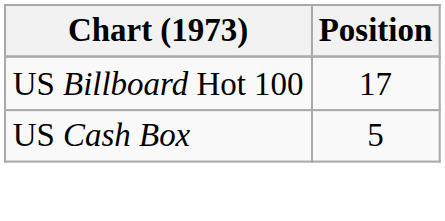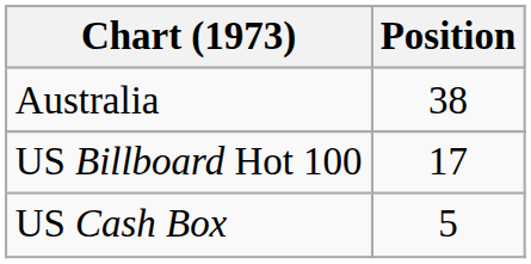+ row: Australia | 38
